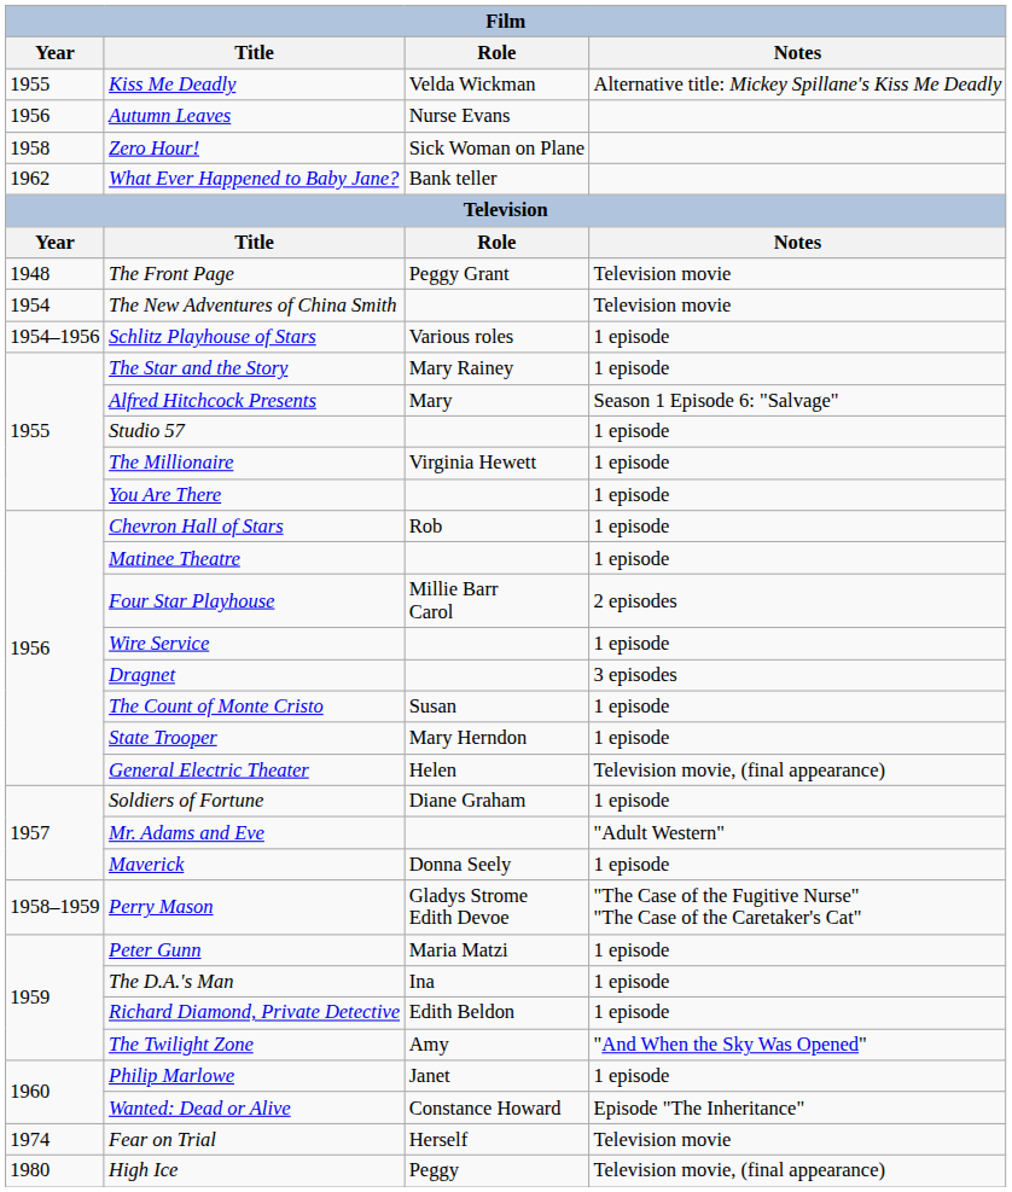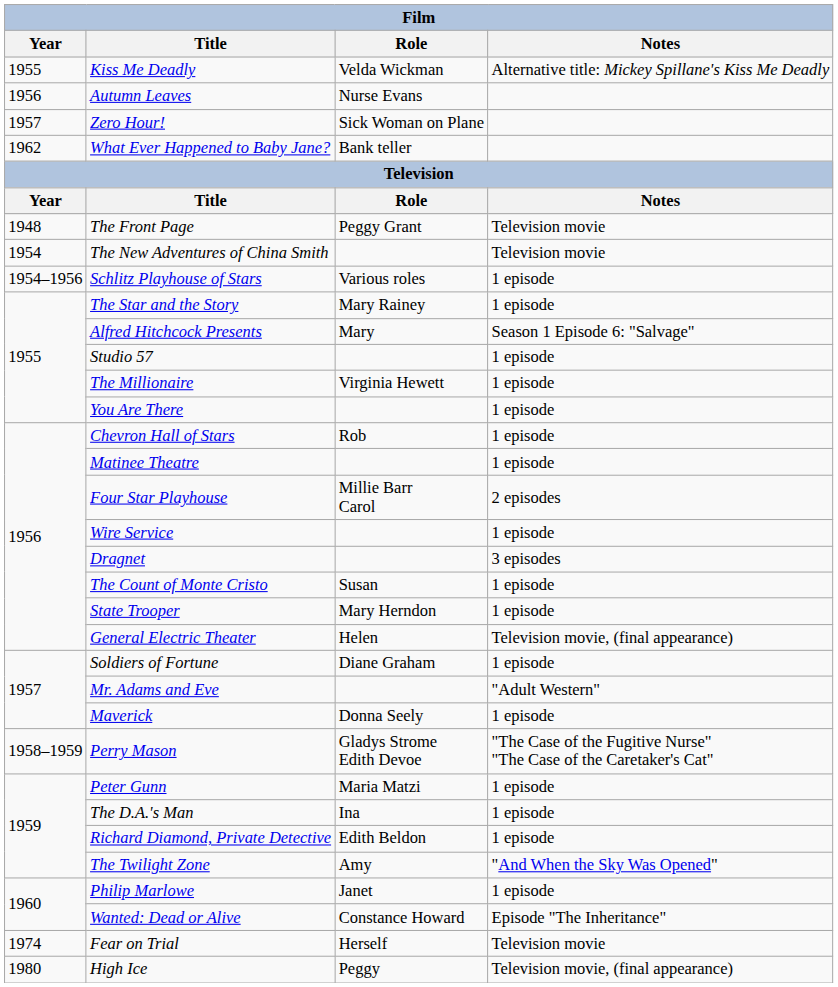Zero Hour! | Year: 1958 -> 1957
